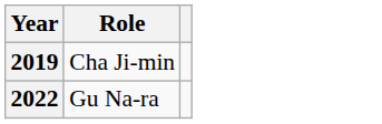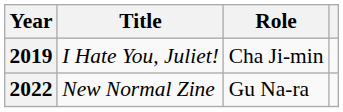+ column: Title | I Hate You, Juliet! | New Normal Zine
